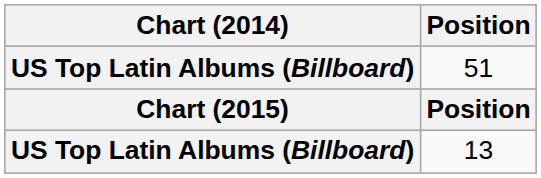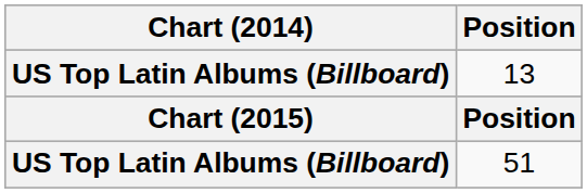rows swapped: 13 <-> 51
